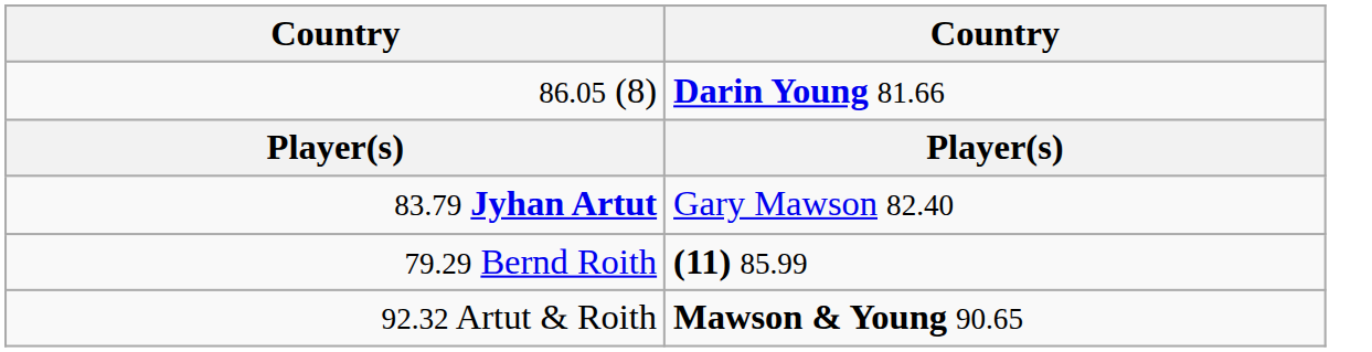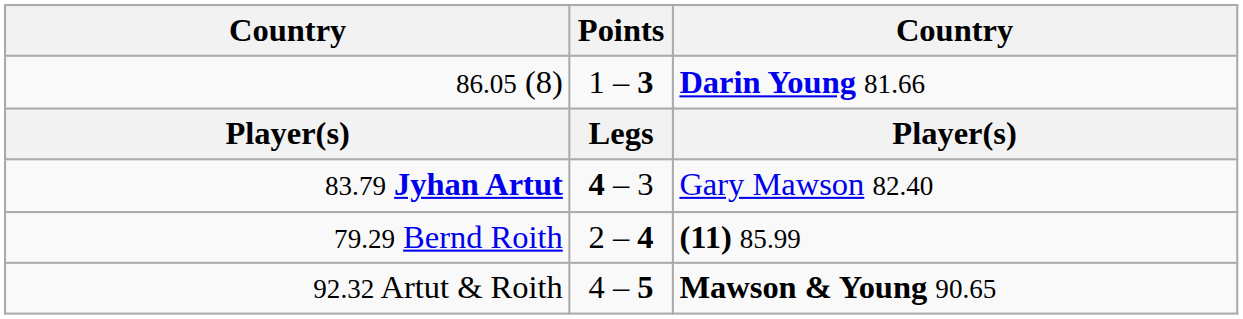+ column: Points | 1 – 3 | Legs | 4 – 3 | 2 – 4 | 4 – 5
